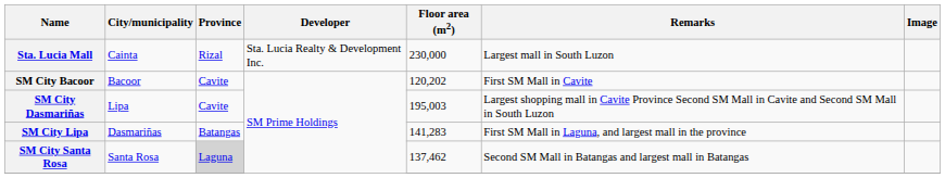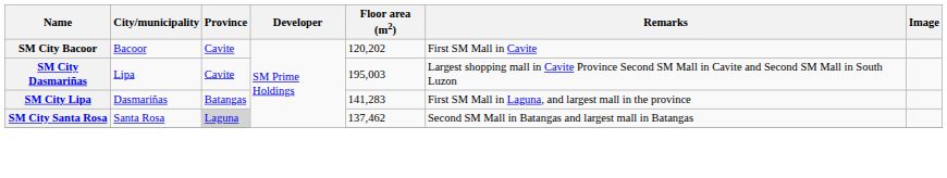- row: Sta. Lucia Mall | Cainta | Rizal | Sta. Lucia Realty & Development Inc. | 230,000 | Largest mall in South Luzon
